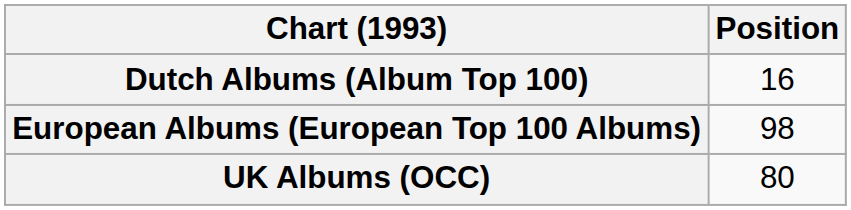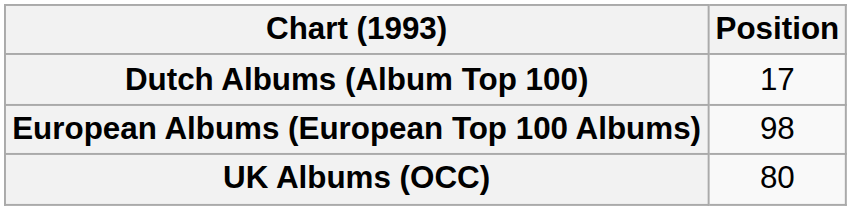Dutch Albums (Album Top 100) | Position: 16 -> 17
